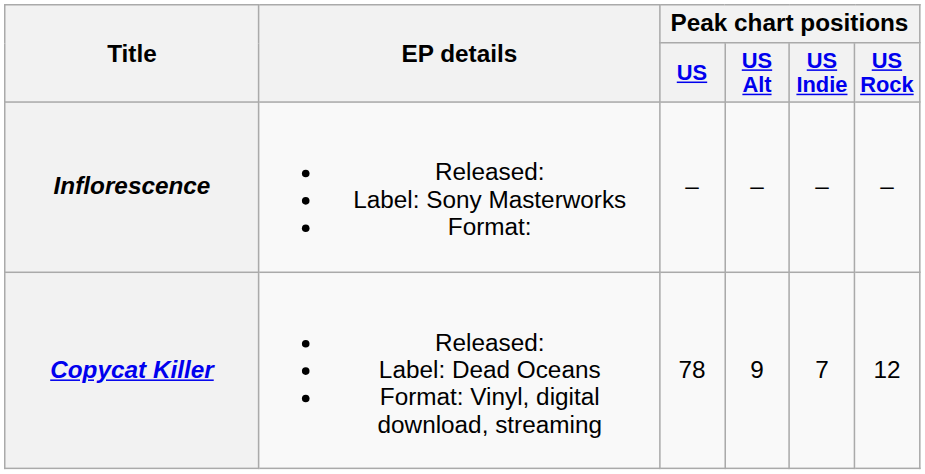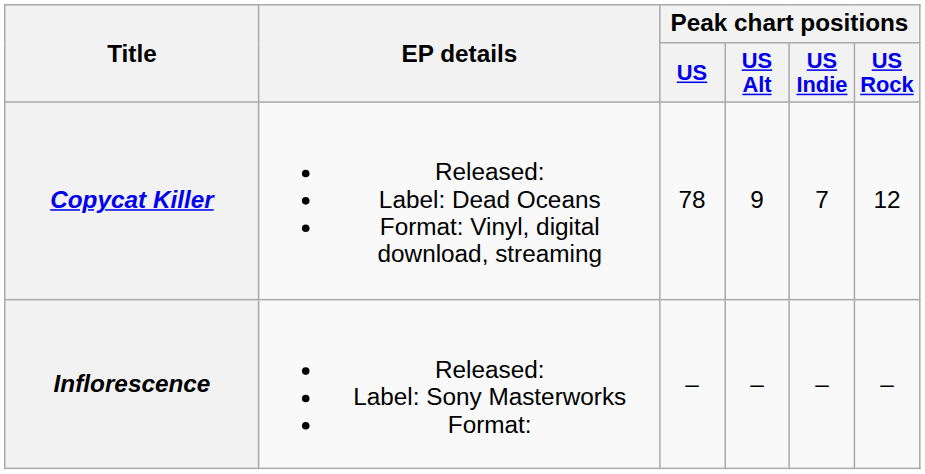rows swapped: Copycat Killer <-> Inflorescence
